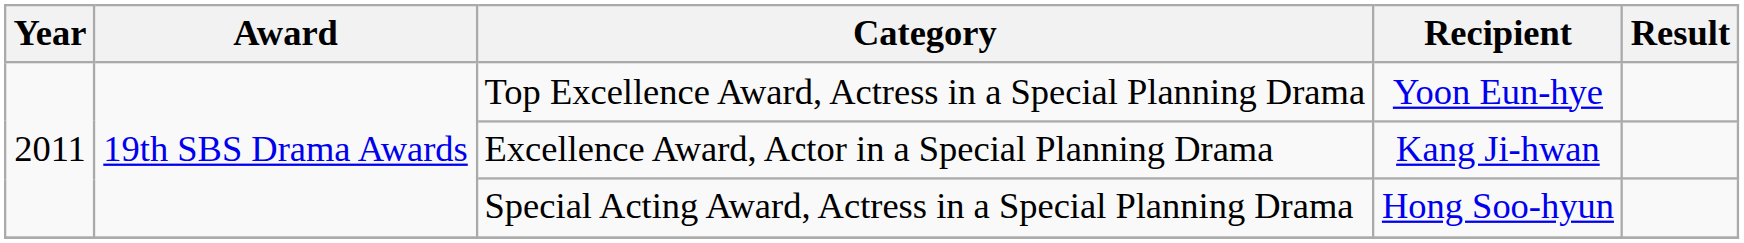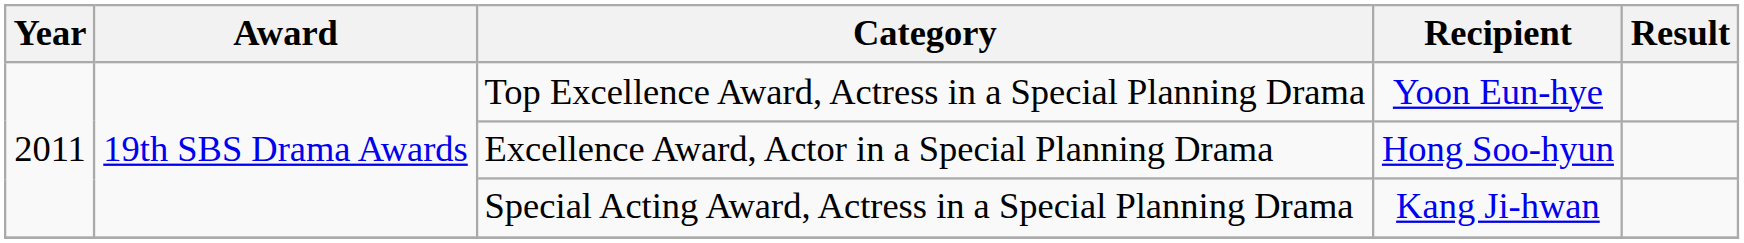Excellence Award, Actor in a Special Planning Drama | Recipient: Kang Ji-hwan -> Hong Soo-hyun
Special Acting Award, Actress in a Special Planning Drama | Recipient: Hong Soo-hyun -> Kang Ji-hwan
